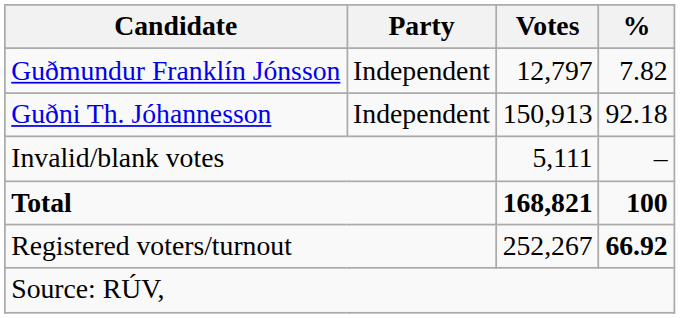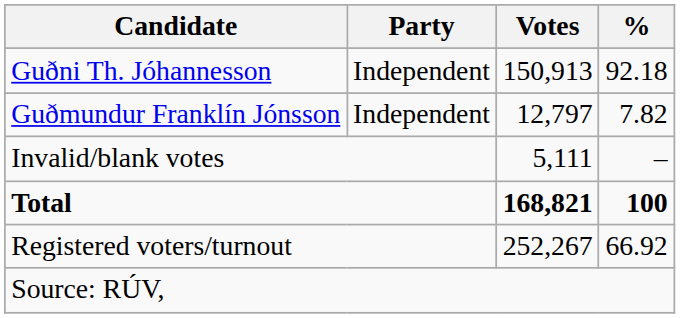rows swapped: Guðni Th. Jóhannesson <-> Guðmundur Franklín Jónsson
Registered voters/turnout | %: bold -> normal
